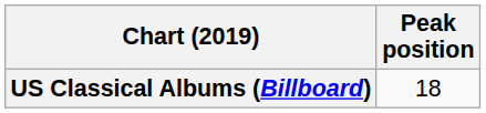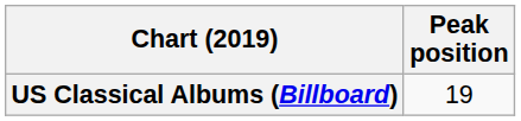US Classical Albums (Billboard) | Peak position: 18 -> 19
